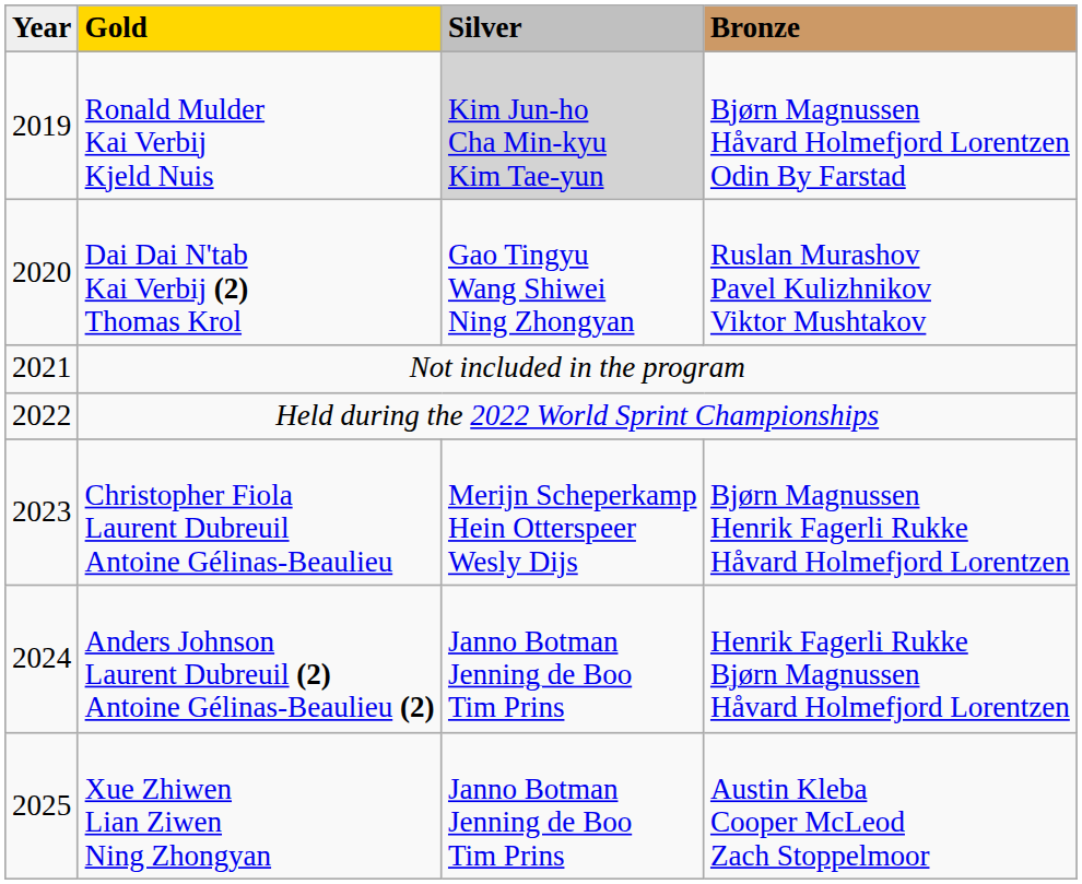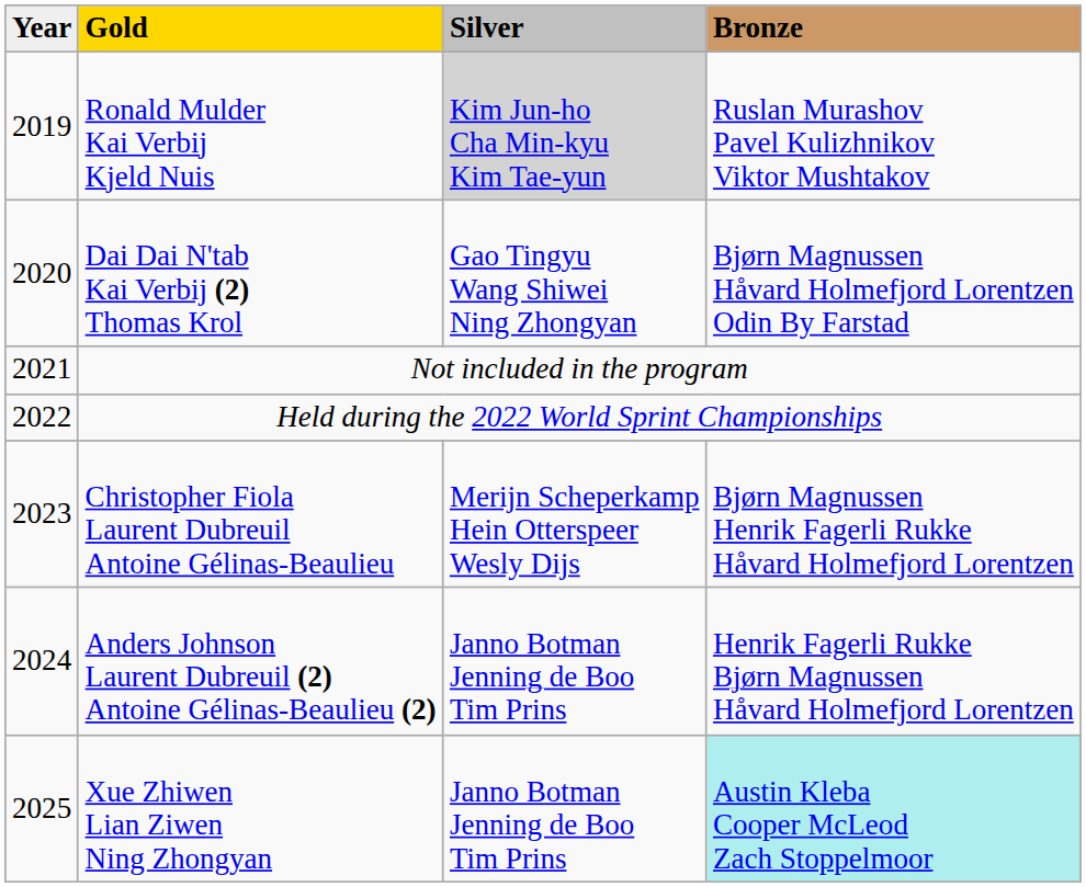Ronald Mulder Kai Verbij Kjeld Nuis | Bronze: Bjørn Magnussen Håvard Holmefjord Lorentzen Odin By Farstad -> Ruslan Murashov Pavel Kulizhnikov Viktor Mushtakov
Dai Dai N'tab Kai Verbij (2) Thomas Krol | Bronze: Ruslan Murashov Pavel Kulizhnikov Viktor Mushtakov -> Bjørn Magnussen Håvard Holmefjord Lorentzen Odin By Farstad
Xue Zhiwen Lian Ziwen Ning Zhongyan | Bronze: no background -> paleturquoise background
